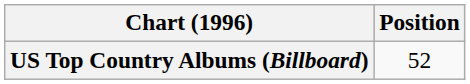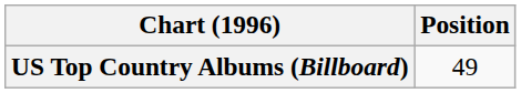US Top Country Albums (Billboard) | Position: 52 -> 49
